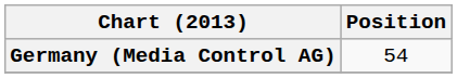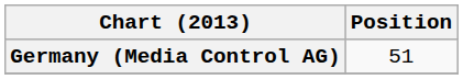Germany (Media Control AG) | Position: 54 -> 51
